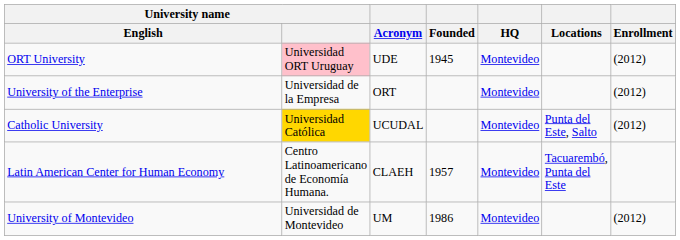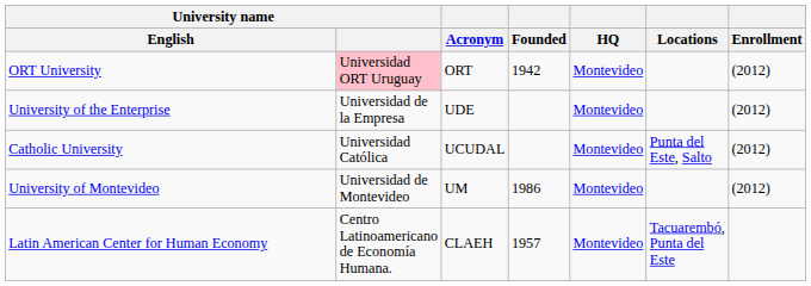ORT University | Acronym: UDE -> ORT
ORT University | Founded: 1945 -> 1942
University of the Enterprise | Acronym: ORT -> UDE
Catholic University | University name: gold background -> no background
rows swapped: University of Montevideo <-> Latin American Center for Human Economy
